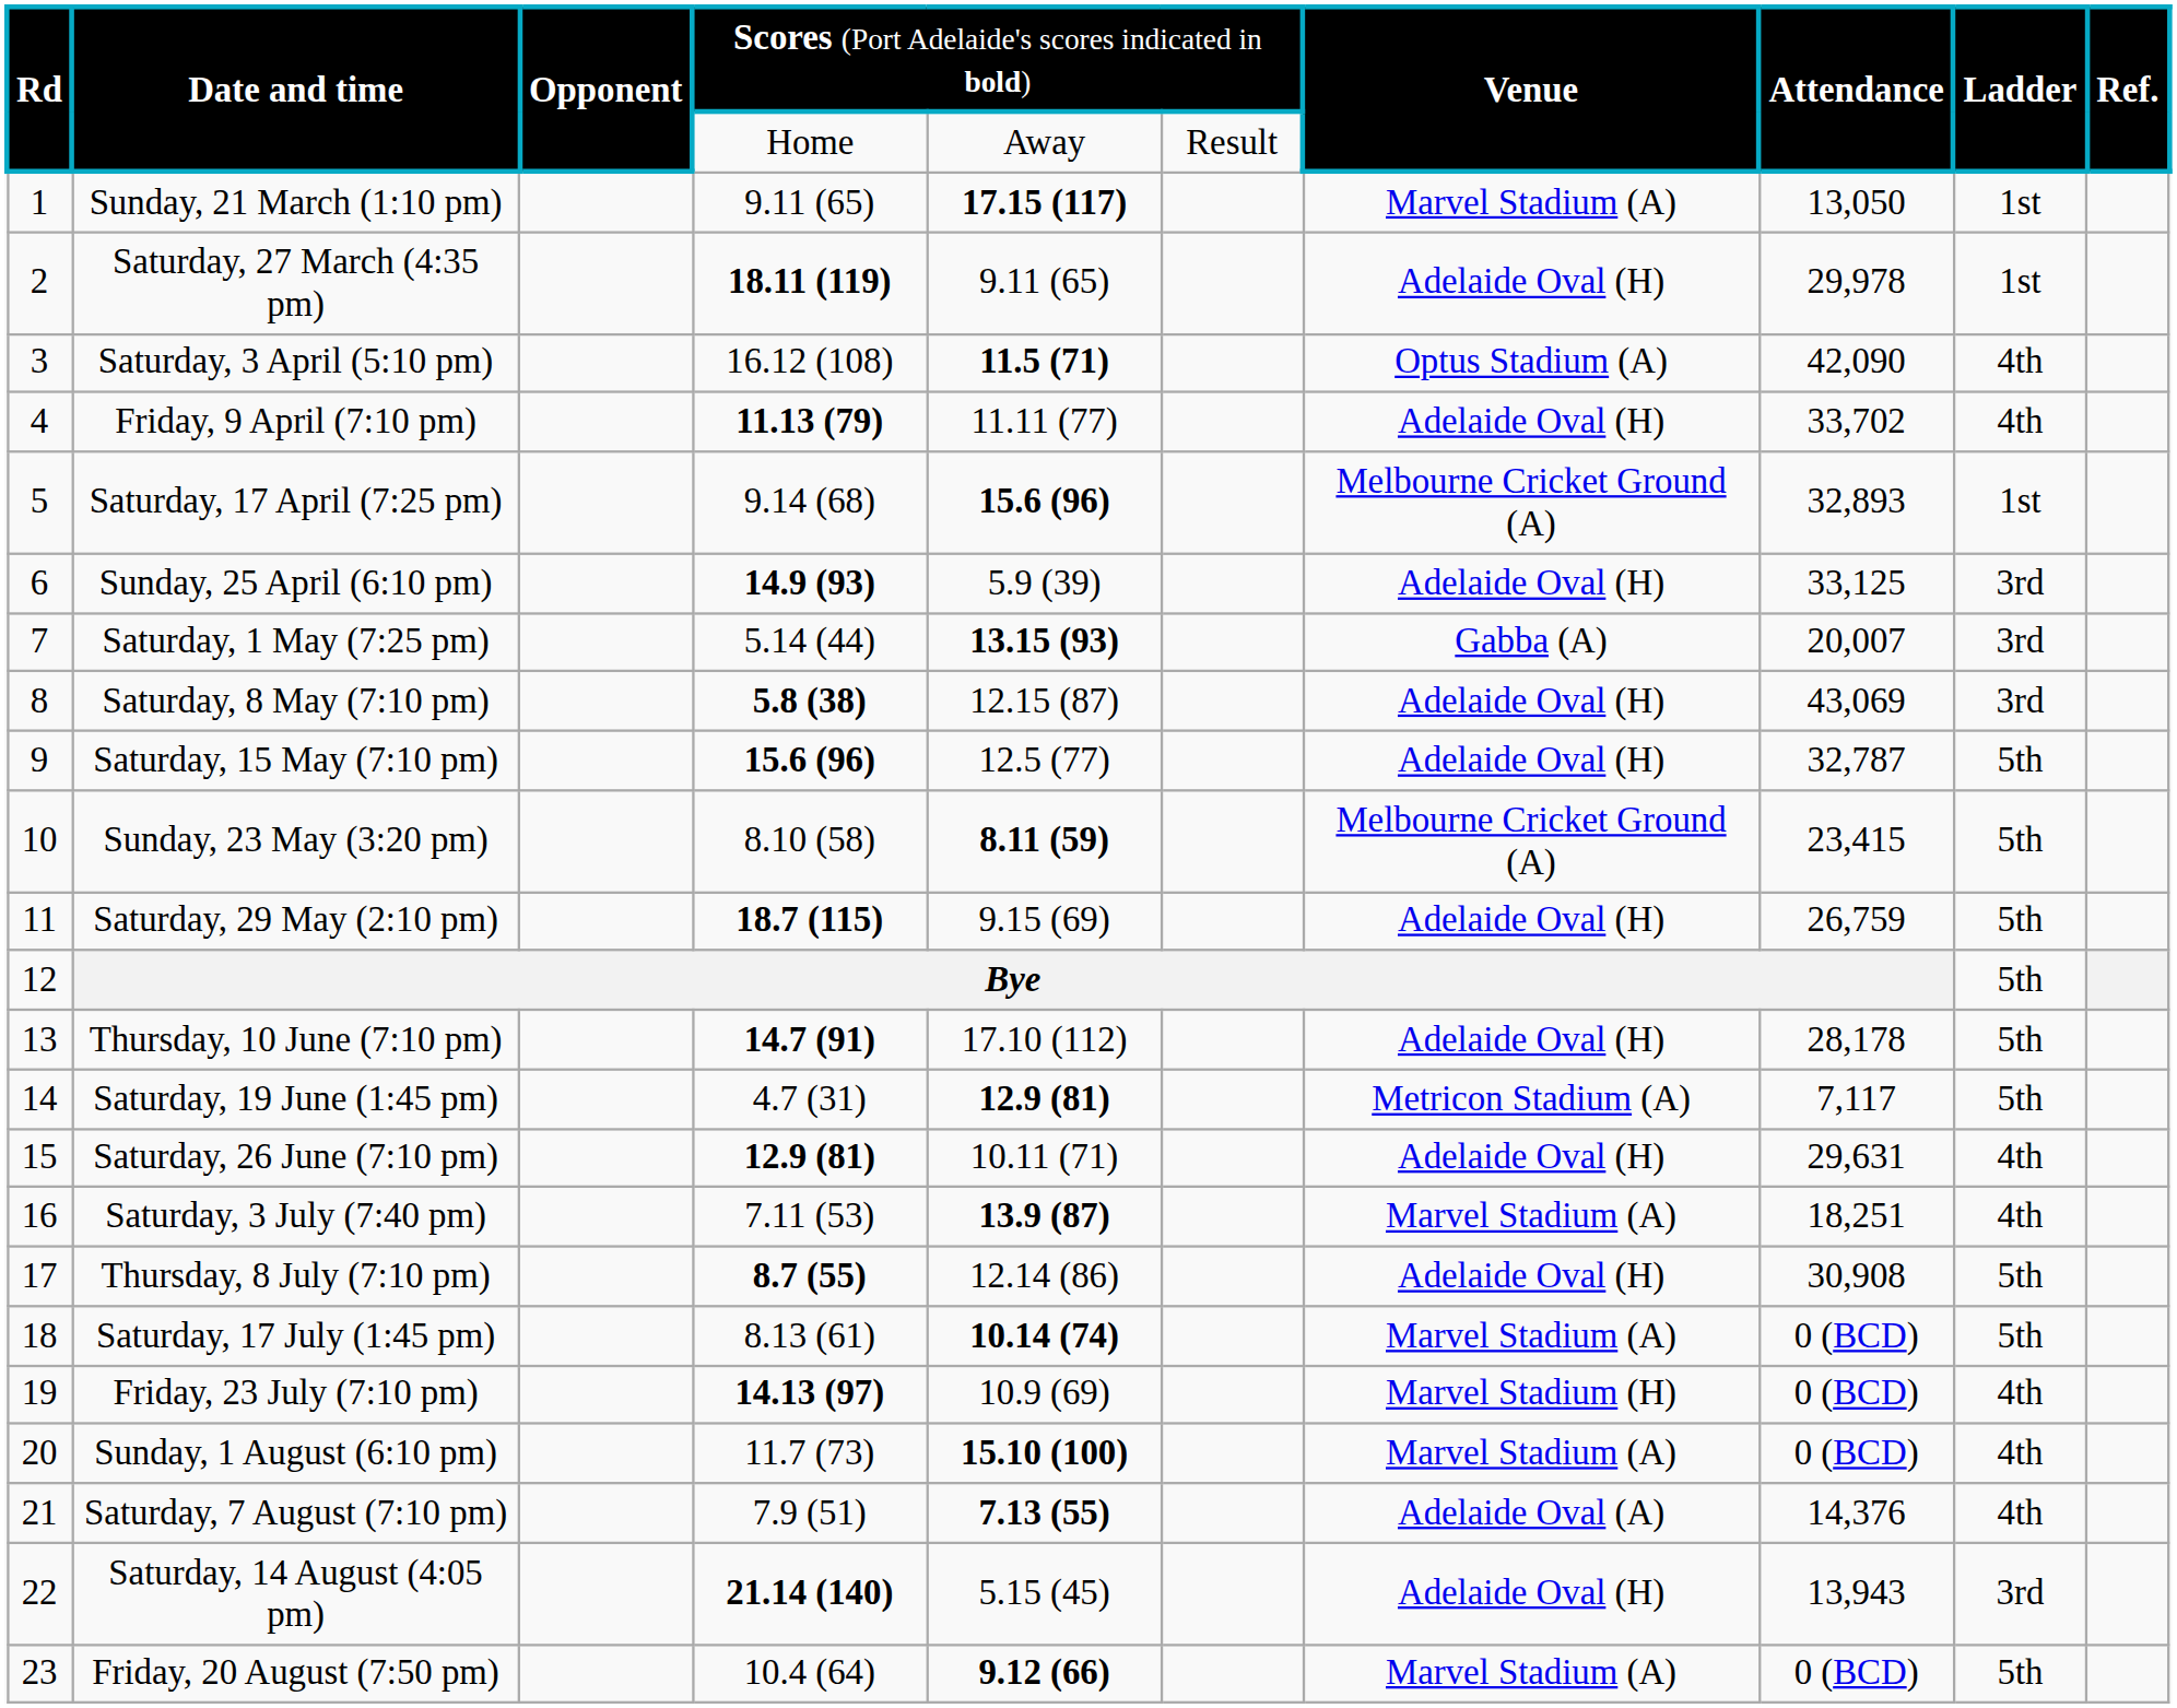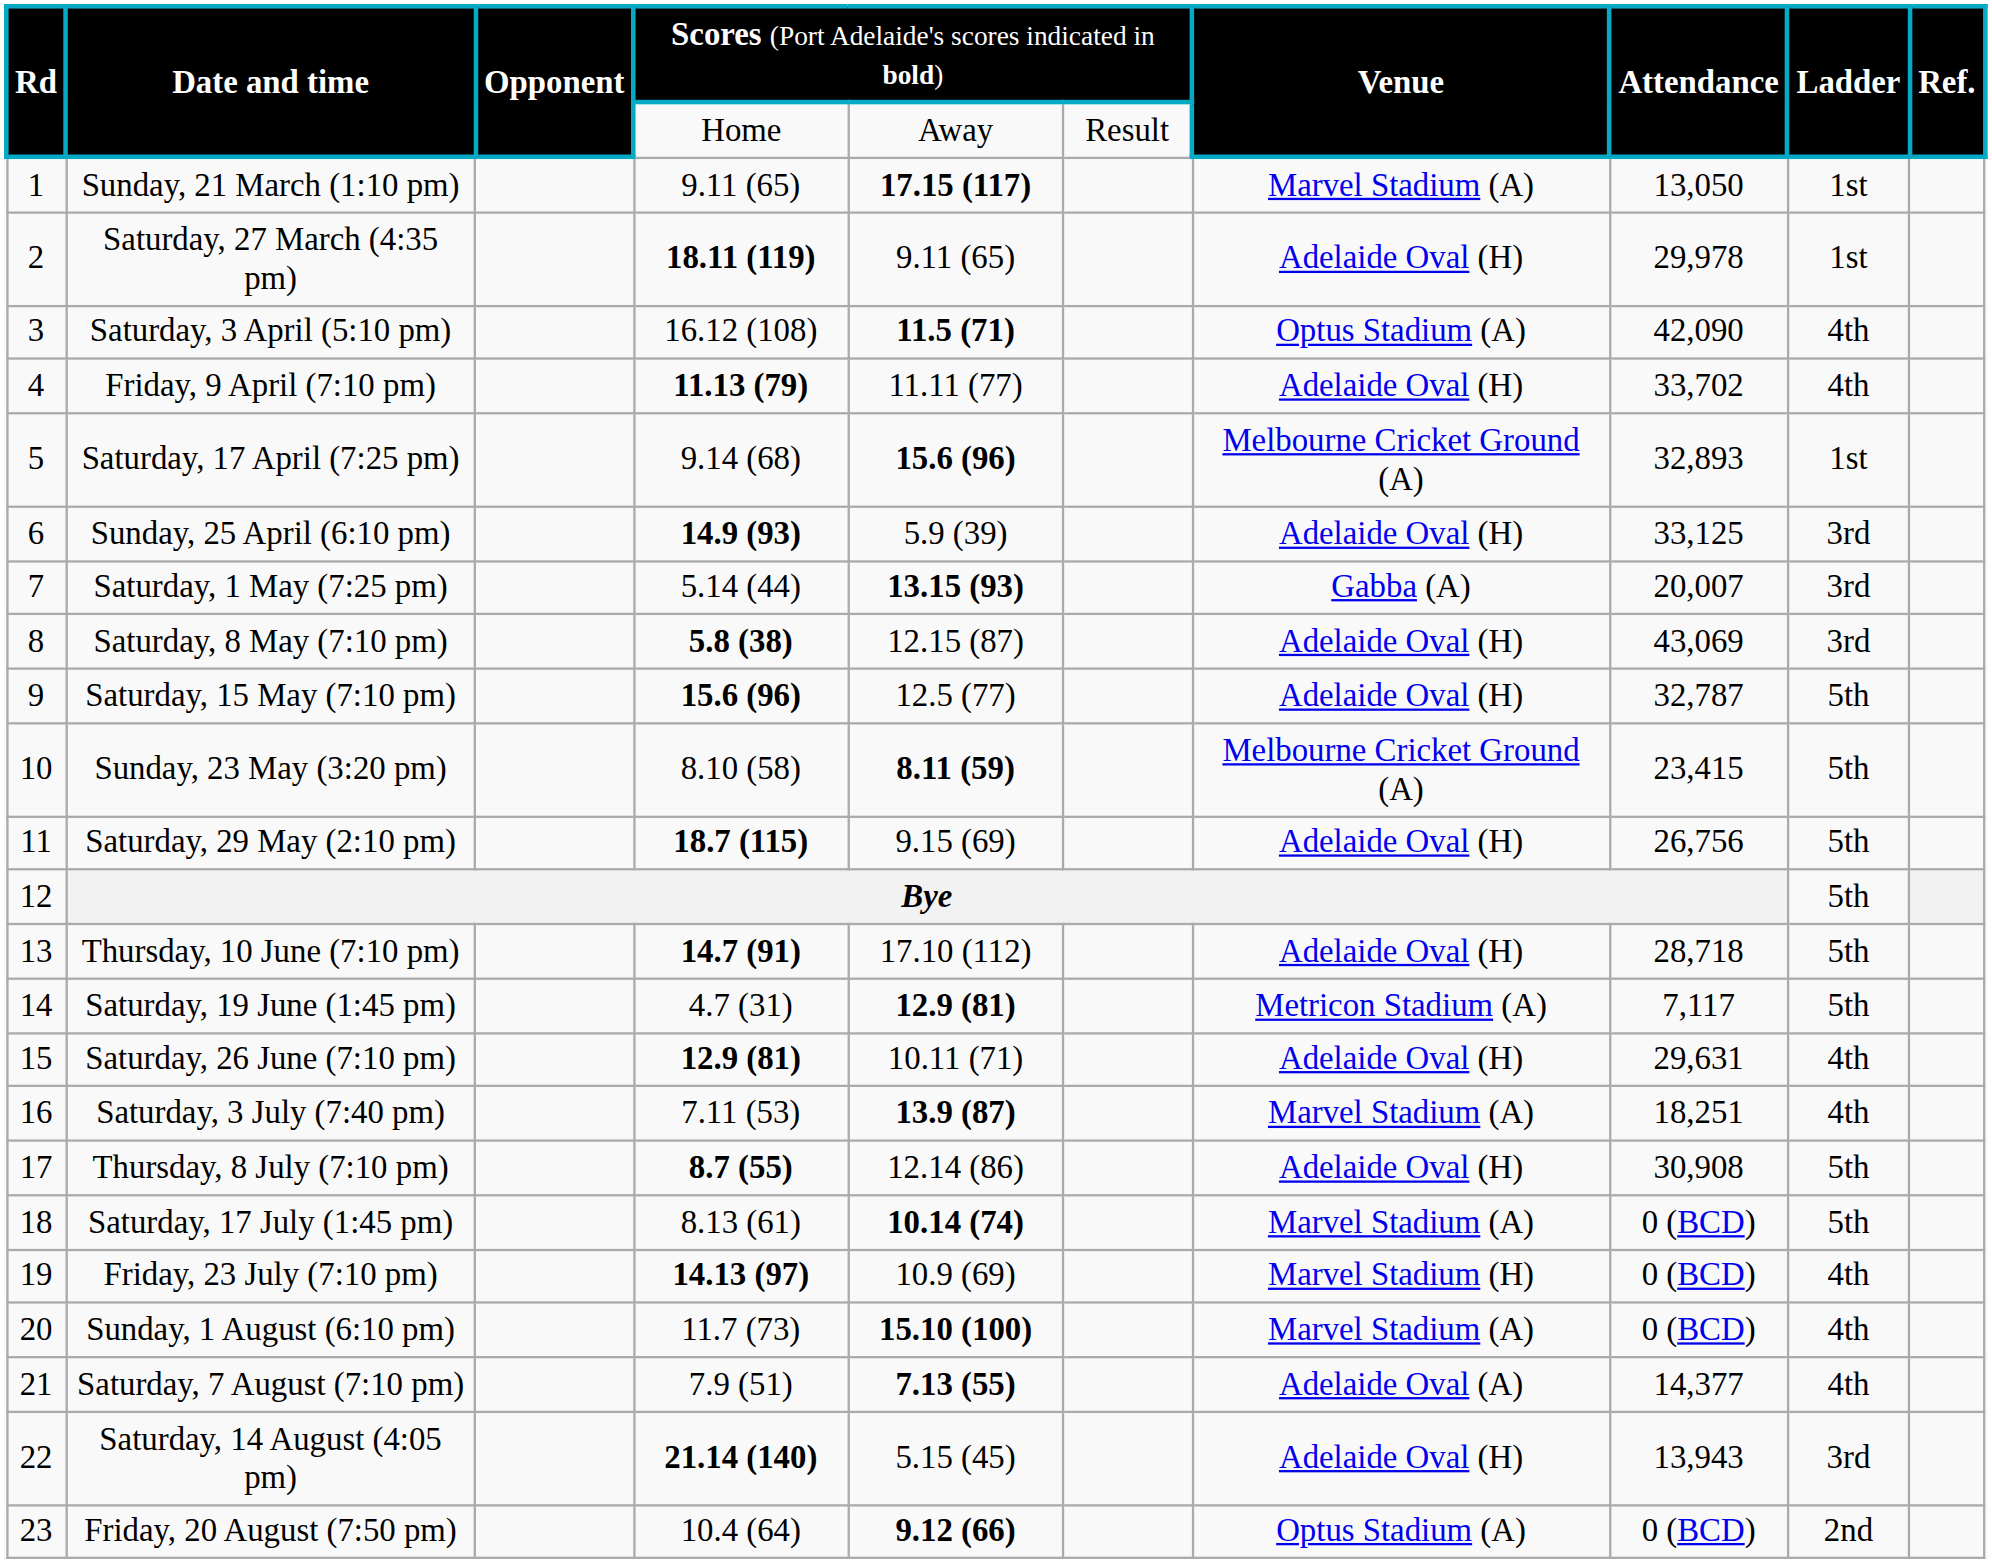Saturday, 29 May (2:10 pm) | column 8: 26,759 -> 26,756
Thursday, 10 June (7:10 pm) | column 8: 28,178 -> 28,718
Saturday, 7 August (7:10 pm) | column 8: 14,376 -> 14,377
Friday, 20 August (7:50 pm) | column 7: Marvel Stadium (A) -> Optus Stadium (A)
Friday, 20 August (7:50 pm) | column 9: 5th -> 2nd
